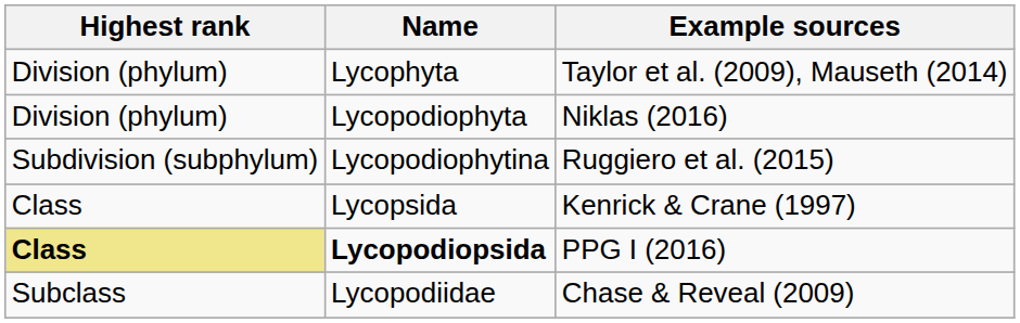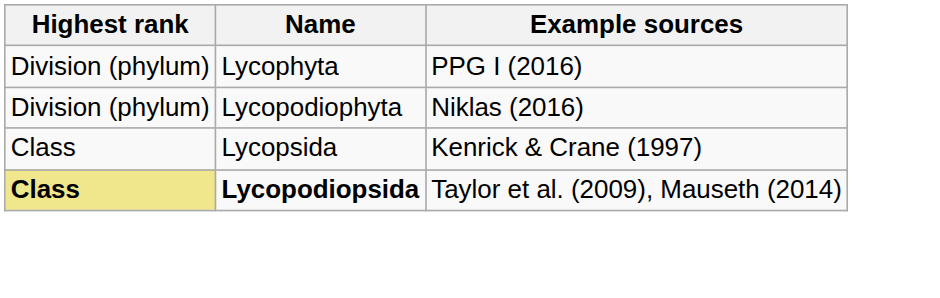Lycophyta | Example sources: Taylor et al. (2009), Mauseth (2014) -> PPG I (2016)
- row: Subdivision (subphylum) | Lycopodiophytina | Ruggiero et al. (2015)
Lycopodiopsida | Example sources: PPG I (2016) -> Taylor et al. (2009), Mauseth (2014)
- row: Subclass | Lycopodiidae | Chase & Reveal (2009)
